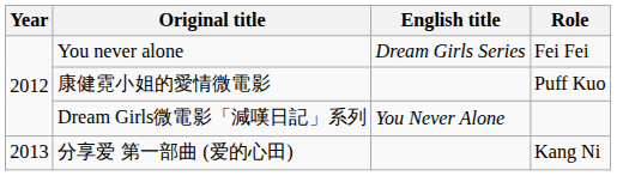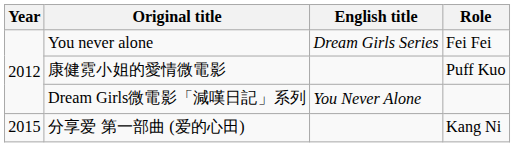分享爱 第一部曲 (爱的心田) | Year: 2013 -> 2015
